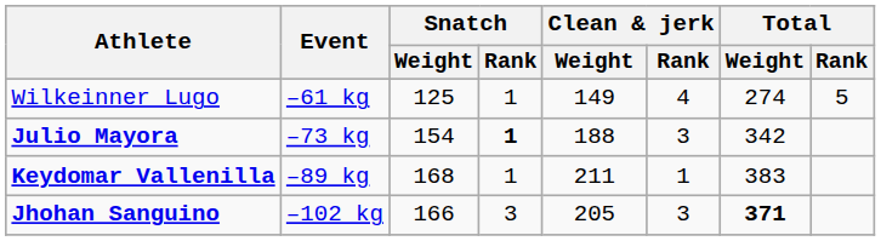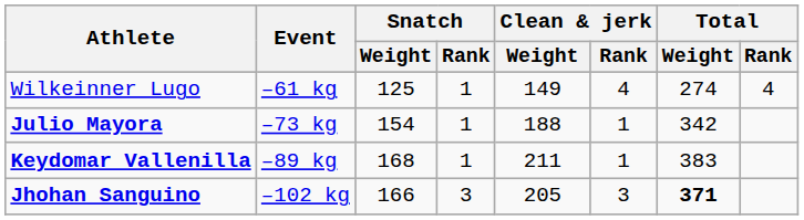Wilkeinner Lugo | Total / Rank: 5 -> 4
Julio Mayora | Snatch / Rank: bold -> normal
Julio Mayora | Clean & jerk / Rank: 3 -> 1
